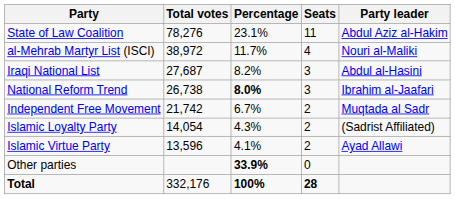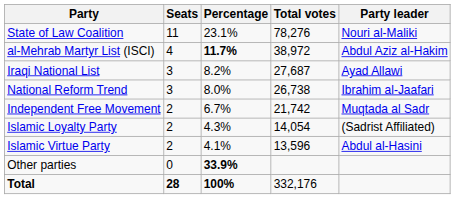columns swapped: Total votes <-> Seats
State of Law Coalition | Party leader: Abdul Aziz al-Hakim -> Nouri al-Maliki
al-Mehrab Martyr List (ISCI) | Percentage: normal -> bold
al-Mehrab Martyr List (ISCI) | Party leader: Nouri al-Maliki -> Abdul Aziz al-Hakim
Iraqi National List | Party leader: Abdul al-Hasini -> Ayad Allawi
National Reform Trend | Percentage: bold -> normal
Islamic Virtue Party | Party leader: Ayad Allawi -> Abdul al-Hasini
